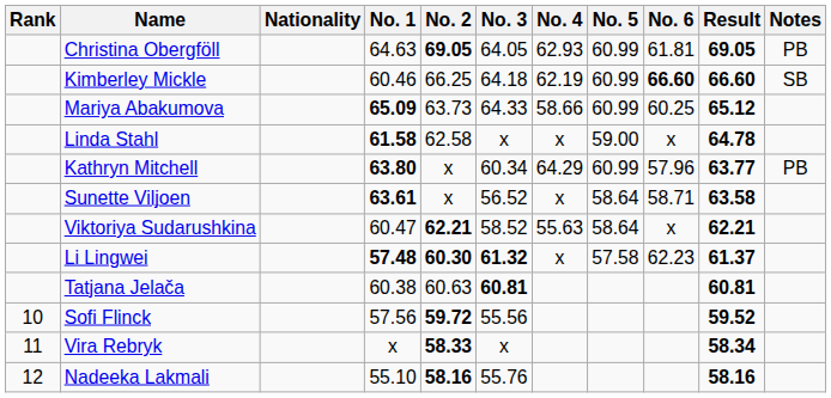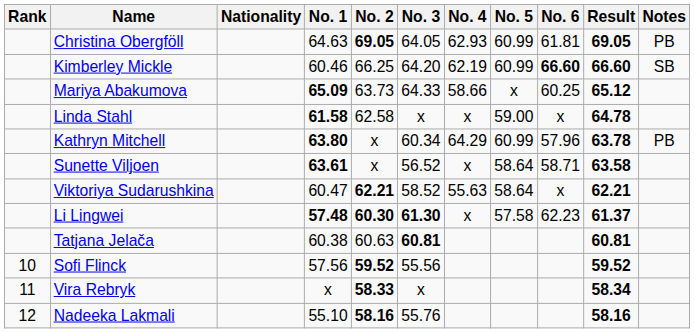Kimberley Mickle | No. 3: 64.18 -> 64.20
Mariya Abakumova | No. 5: 60.99 -> x
Kathryn Mitchell | Result: 63.77 -> 63.78
Li Lingwei | No. 3: 61.32 -> 61.30
Sofi Flinck | No. 2: 59.72 -> 59.52
